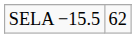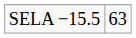SELA −15.5 | column 2: 62 -> 63
